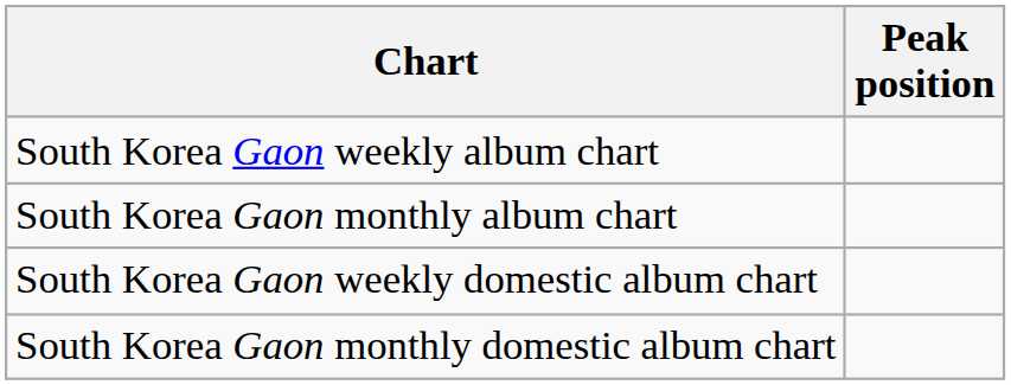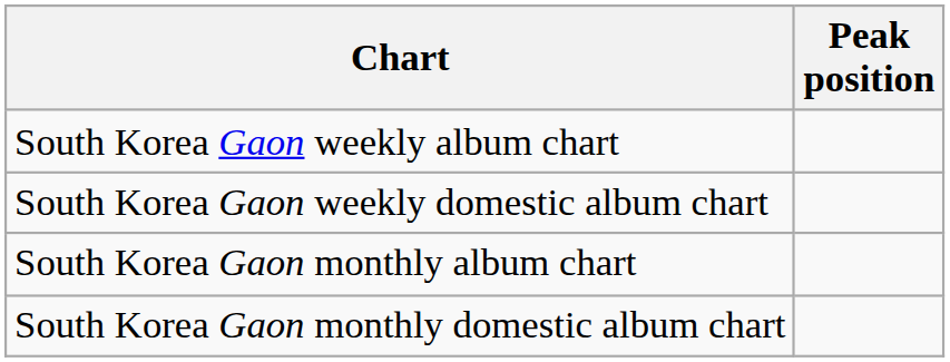rows swapped: South Korea Gaon weekly domestic album chart <-> South Korea Gaon monthly album chart
